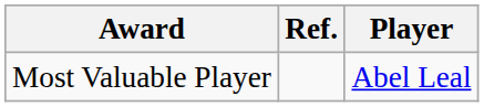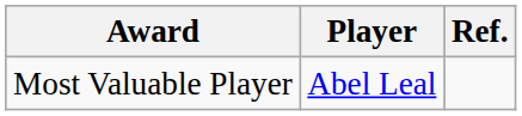columns swapped: Player <-> Ref.
